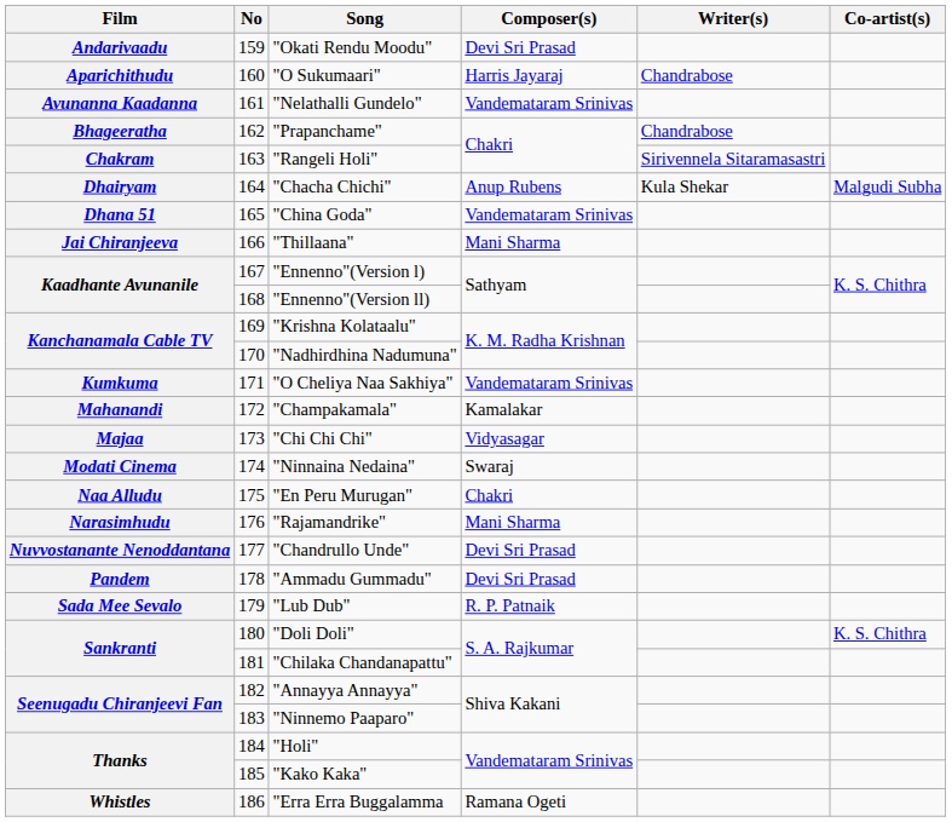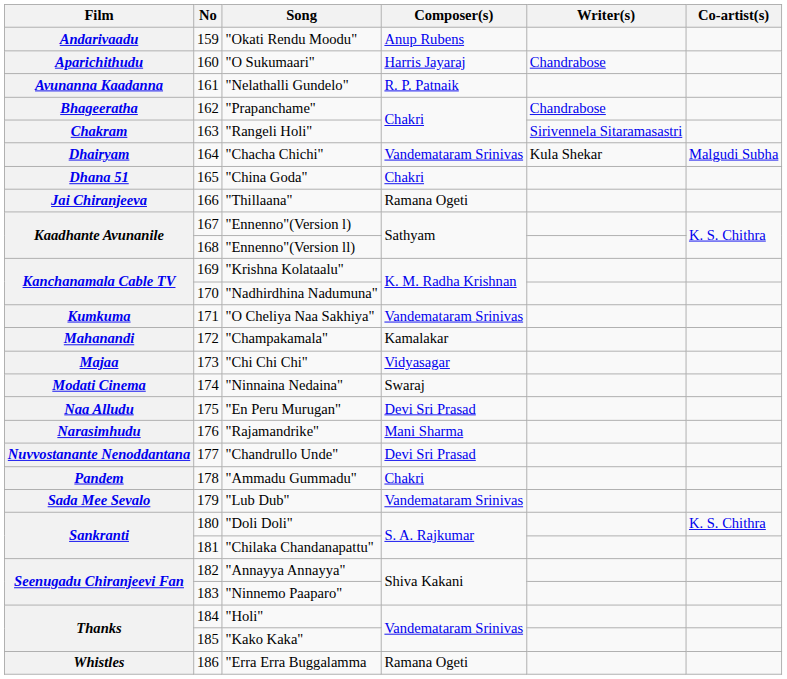"Okati Rendu Moodu" | Composer(s): Devi Sri Prasad -> Anup Rubens
"Nelathalli Gundelo" | Composer(s): Vandemataram Srinivas -> R. P. Patnaik
"Chacha Chichi" | Composer(s): Anup Rubens -> Vandemataram Srinivas
"China Goda" | Composer(s): Vandemataram Srinivas -> Chakri
"Thillaana" | Composer(s): Mani Sharma -> Ramana Ogeti
"En Peru Murugan" | Composer(s): Chakri -> Devi Sri Prasad
"Ammadu Gummadu" | Composer(s): Devi Sri Prasad -> Chakri
"Lub Dub" | Composer(s): R. P. Patnaik -> Vandemataram Srinivas
